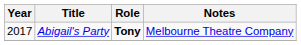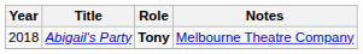Abigail's Party | Year: 2017 -> 2018
